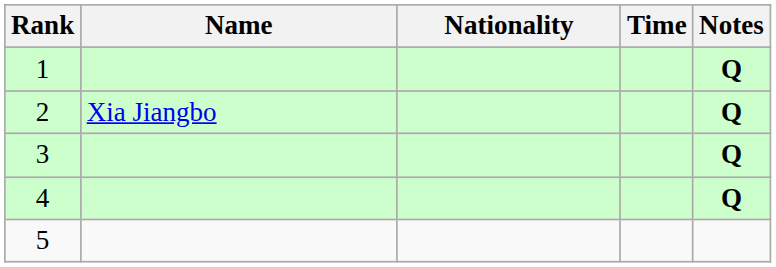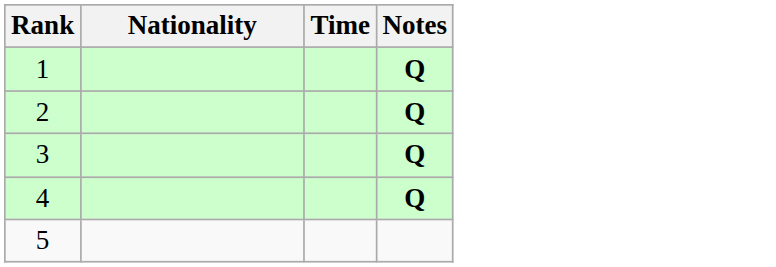- column: Name | Xia Jiangbo
